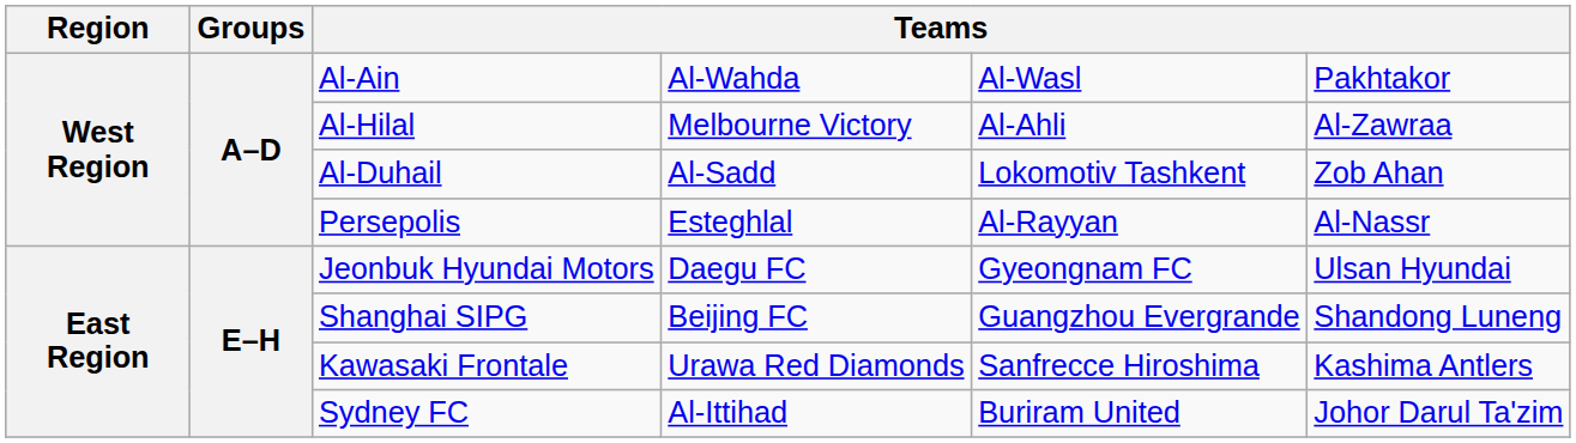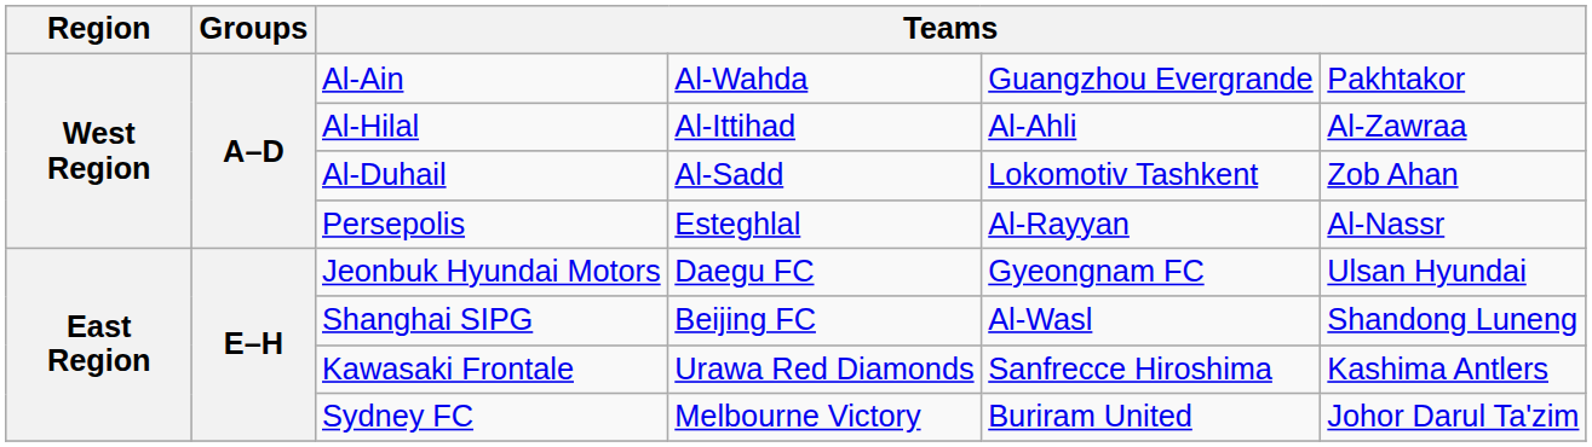Al-Ain | column 5: Al-Wasl -> Guangzhou Evergrande
Al-Hilal | column 4: Melbourne Victory -> Al-Ittihad
Shanghai SIPG | column 5: Guangzhou Evergrande -> Al-Wasl
Sydney FC | column 4: Al-Ittihad -> Melbourne Victory
